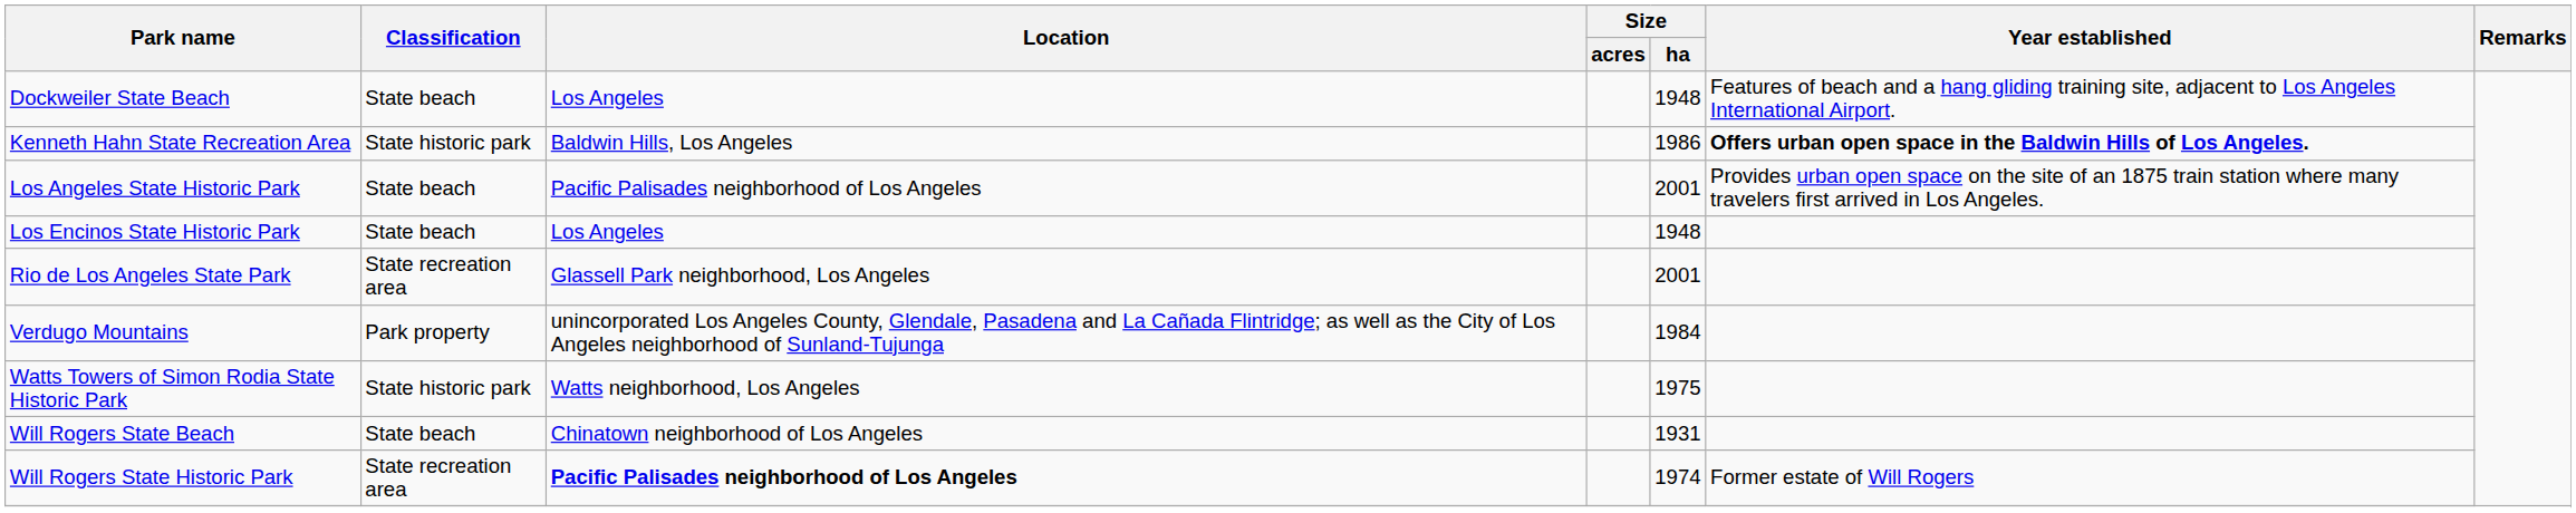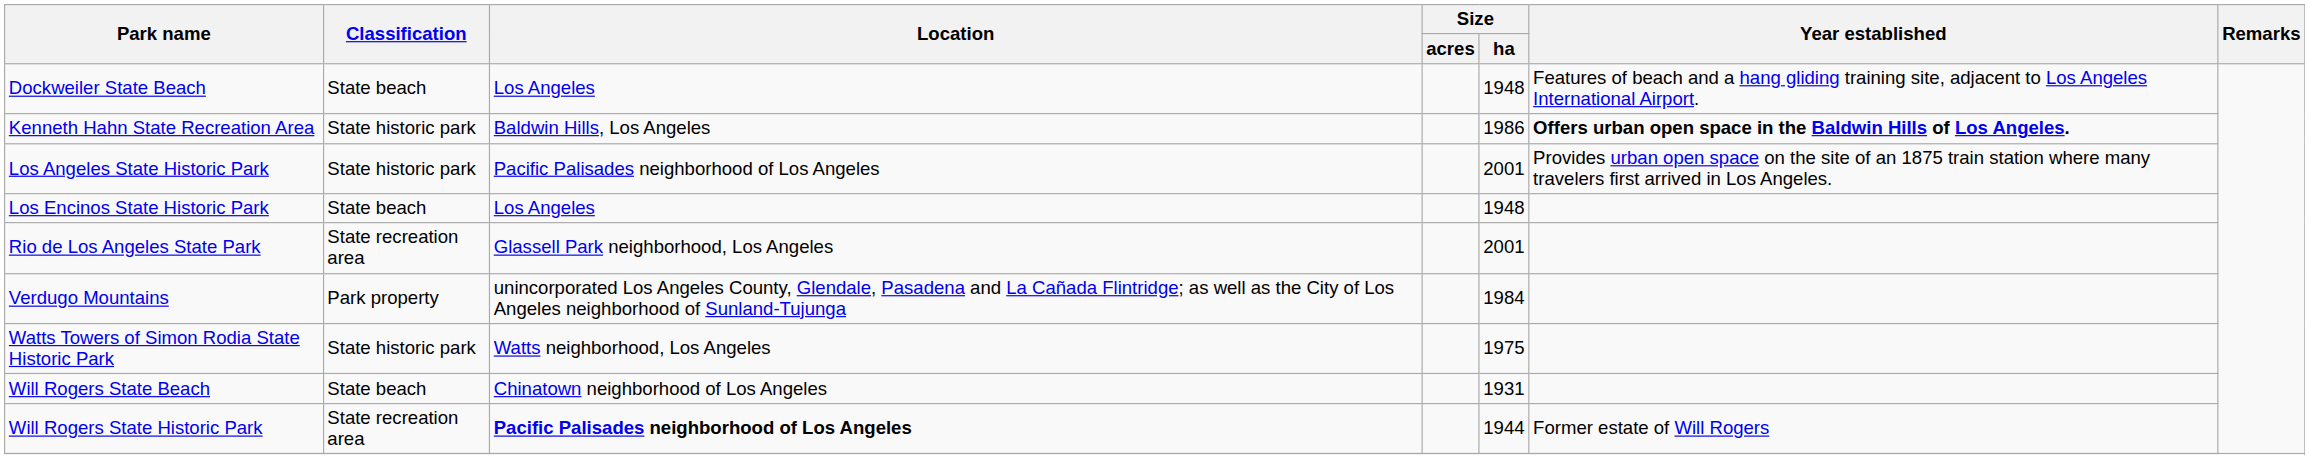Los Angeles State Historic Park | Classification: State beach -> State historic park
Will Rogers State Historic Park | Size / ha: 1974 -> 1944
